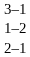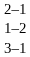rows swapped: 3–1 <-> 2–1
